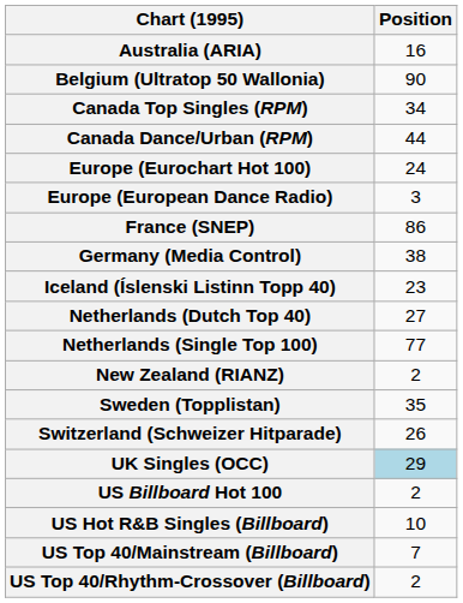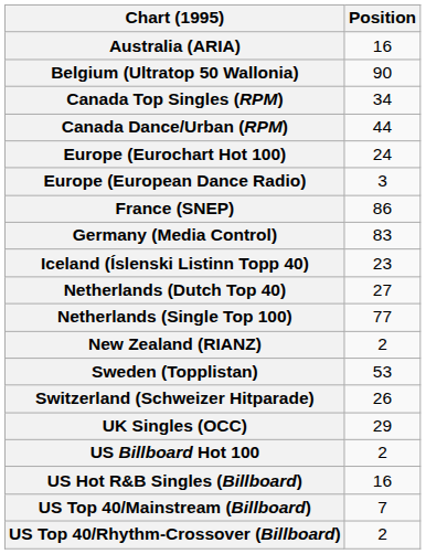Germany (Media Control) | Position: 38 -> 83
Sweden (Topplistan) | Position: 35 -> 53
UK Singles (OCC) | Position: lightblue background -> no background
US Hot R&B Singles (Billboard) | Position: 10 -> 16
